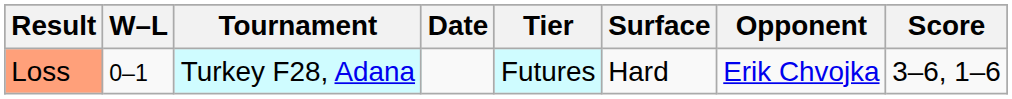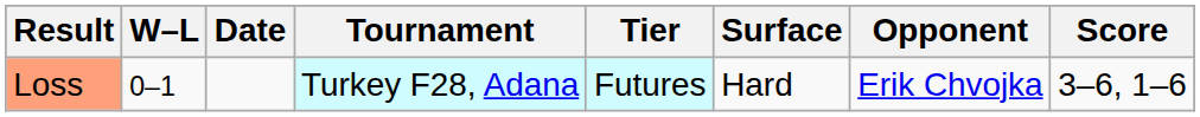columns swapped: Date <-> Tournament
